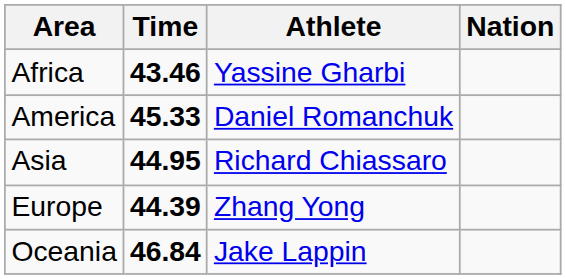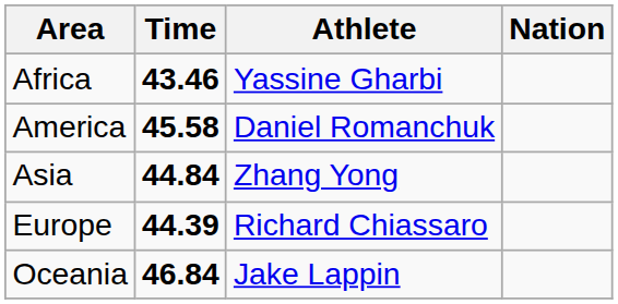America | Time: 45.33 -> 45.58
Asia | Time: 44.95 -> 44.84
Asia | Athlete: Richard Chiassaro -> Zhang Yong
Europe | Athlete: Zhang Yong -> Richard Chiassaro
